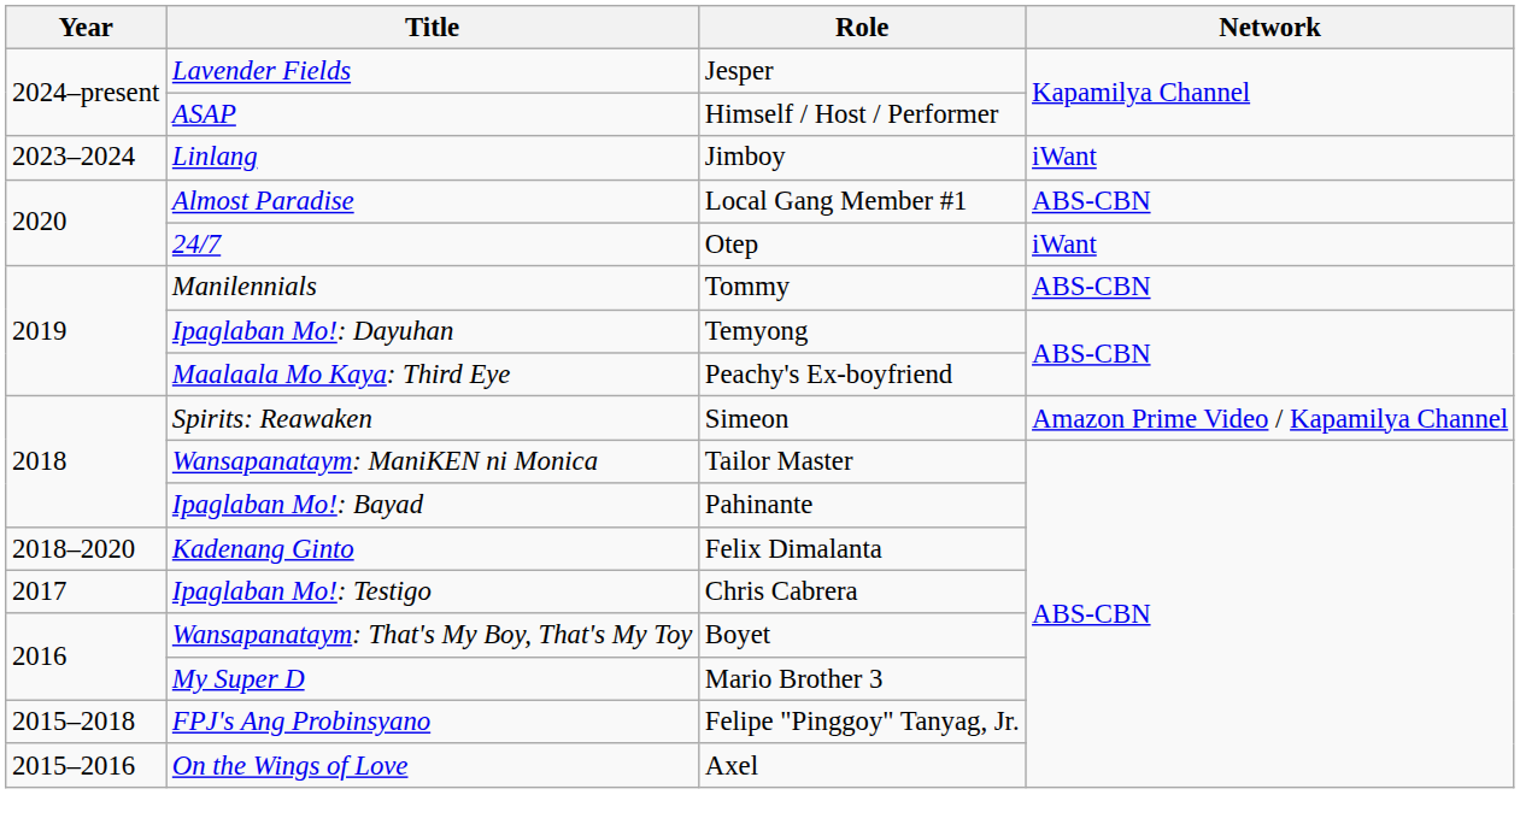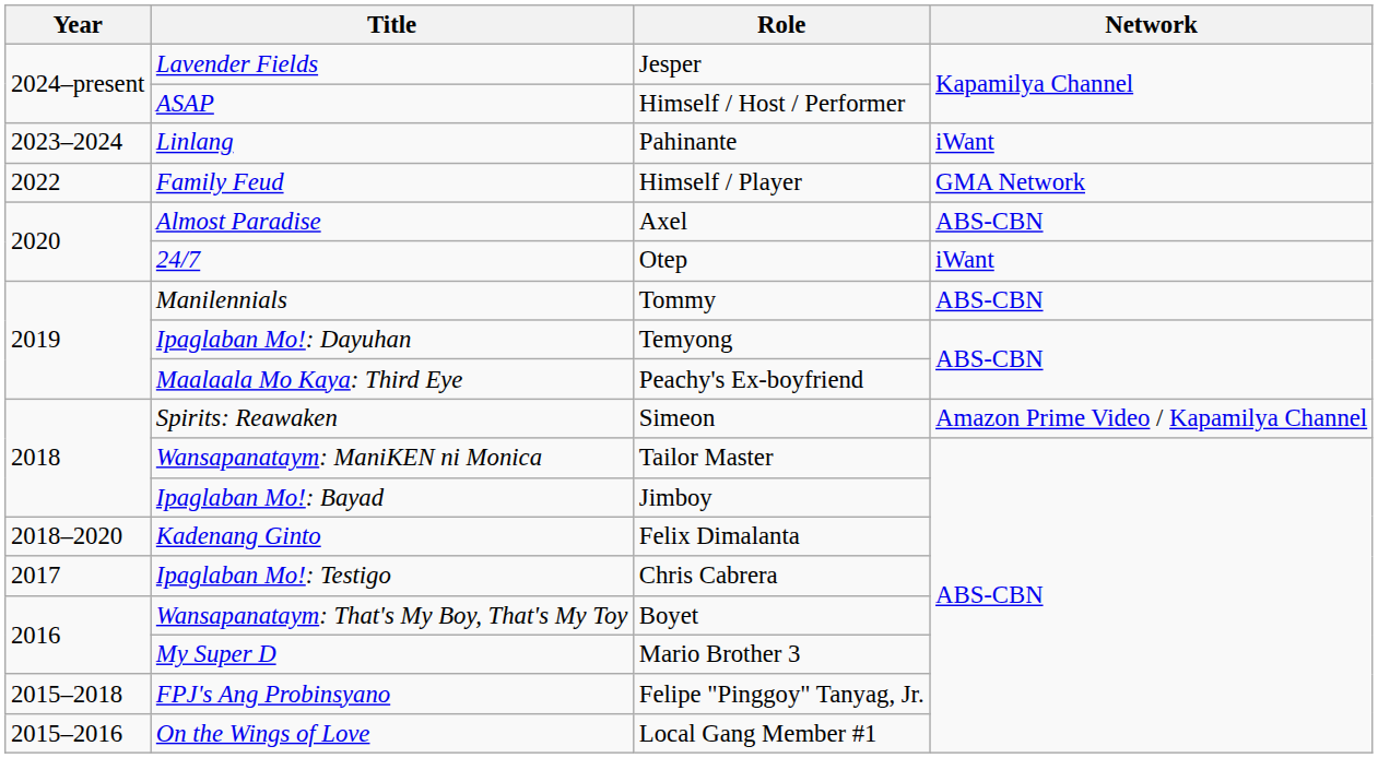Linlang | Role: Jimboy -> Pahinante
+ row: 2022 | Family Feud | Himself / Player | GMA Network
Almost Paradise | Role: Local Gang Member #1 -> Axel
Ipaglaban Mo!: Bayad | Role: Pahinante -> Jimboy
On the Wings of Love | Role: Axel -> Local Gang Member #1
